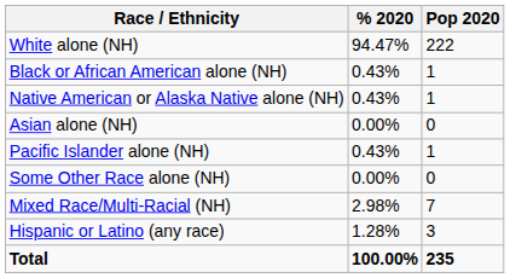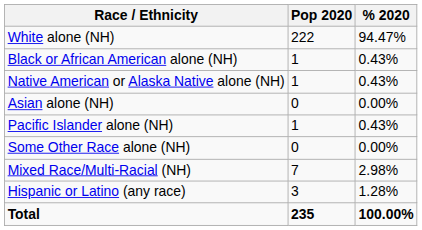columns swapped: Pop 2020 <-> % 2020
